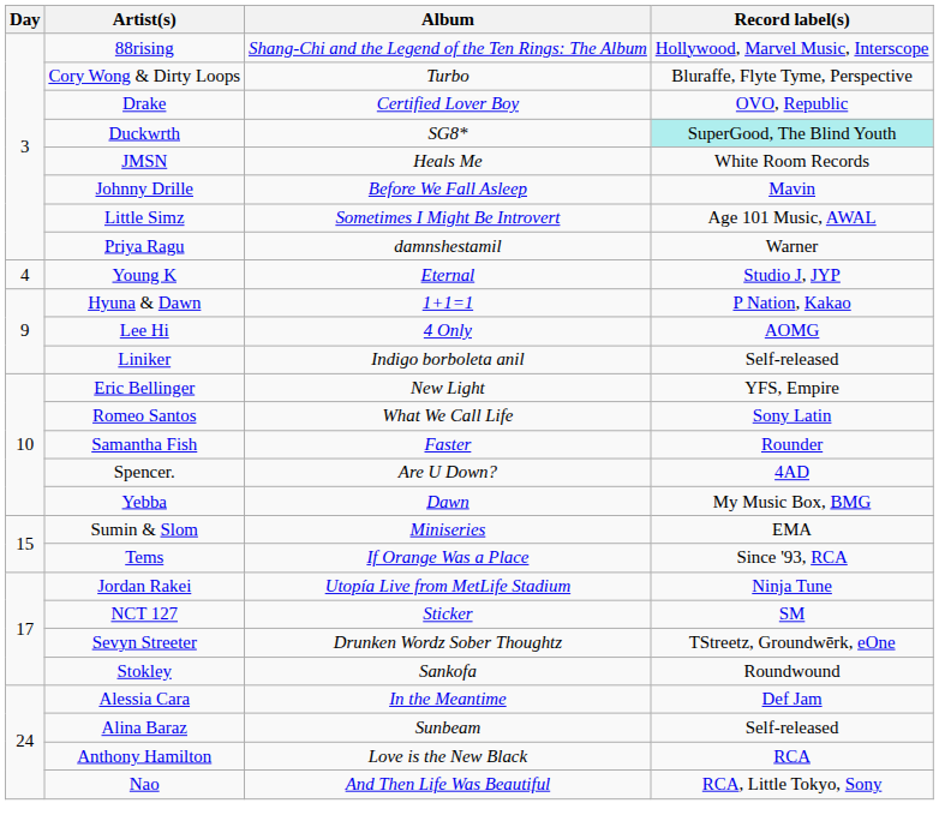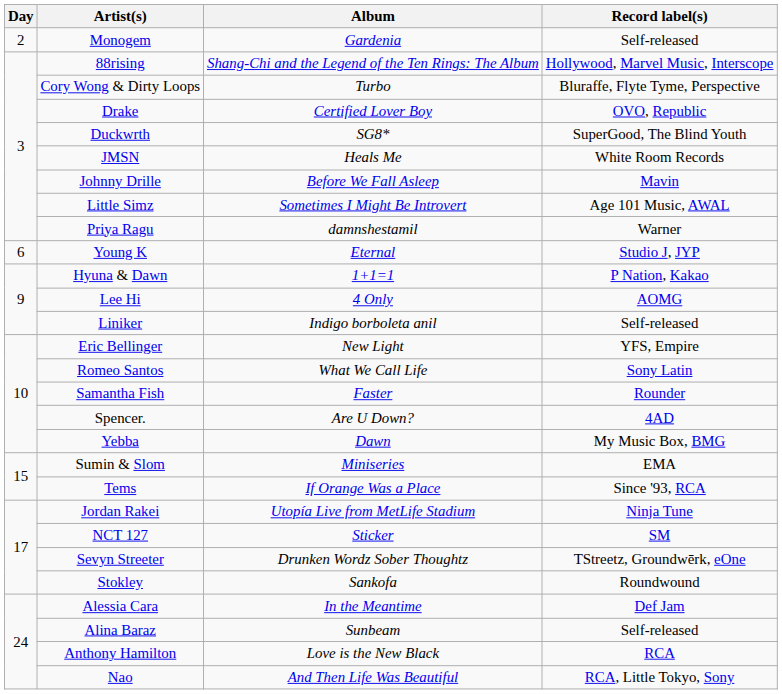+ row: 2 | Monogem | Gardenia | Self-released
Duckwrth | Record label(s): paleturquoise background -> no background
Young K | Day: 4 -> 6
